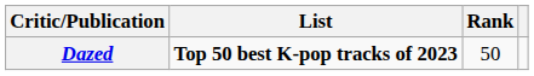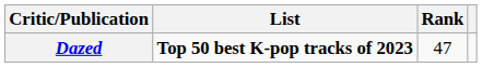Dazed | Rank: 50 -> 47
